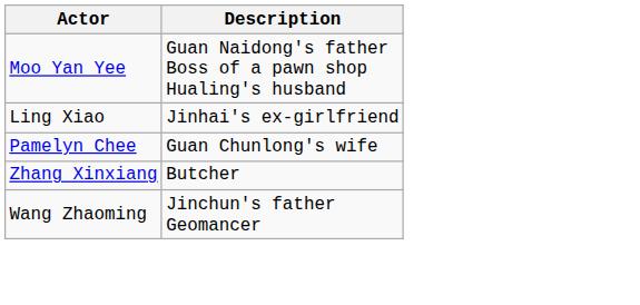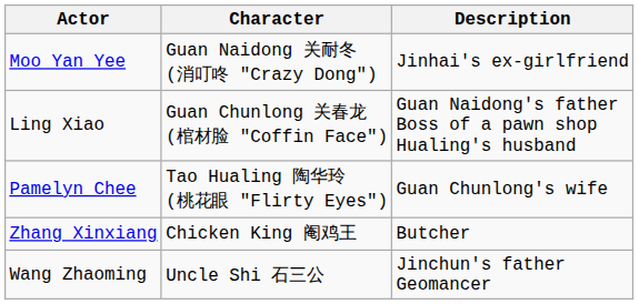+ column: Character | Guan Naidong 关耐冬 (消叮咚 "Crazy Dong") | Guan Chunlong 关春龙 (棺材脸 "Coffin Face") | Tao Hualing 陶华玲 (桃花眼 "Flirty Eyes") | Chicken King 阉鸡王 | Uncle Shi 石三公
Moo Yan Yee | Description: Guan Naidong's father Boss of a pawn shop Hualing's husband -> Jinhai's ex-girlfriend
Ling Xiao | Description: Jinhai's ex-girlfriend -> Guan Naidong's father Boss of a pawn shop Hualing's husband
